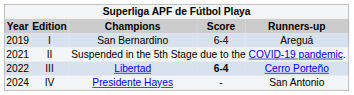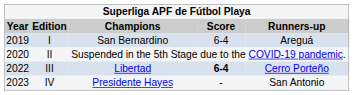II | Year: 2021 -> 2020
IV | Year: 2024 -> 2023
